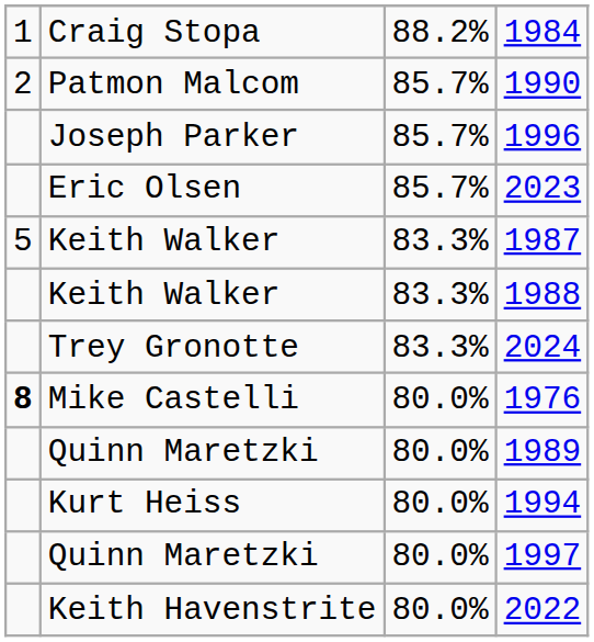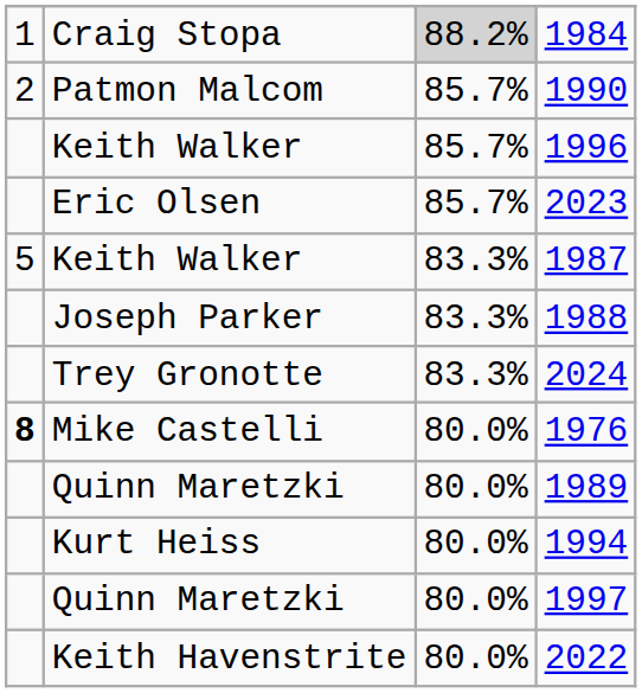1984 | column 3: no background -> lightgrey background
1996 | column 2: Joseph Parker -> Keith Walker
1988 | column 2: Keith Walker -> Joseph Parker
